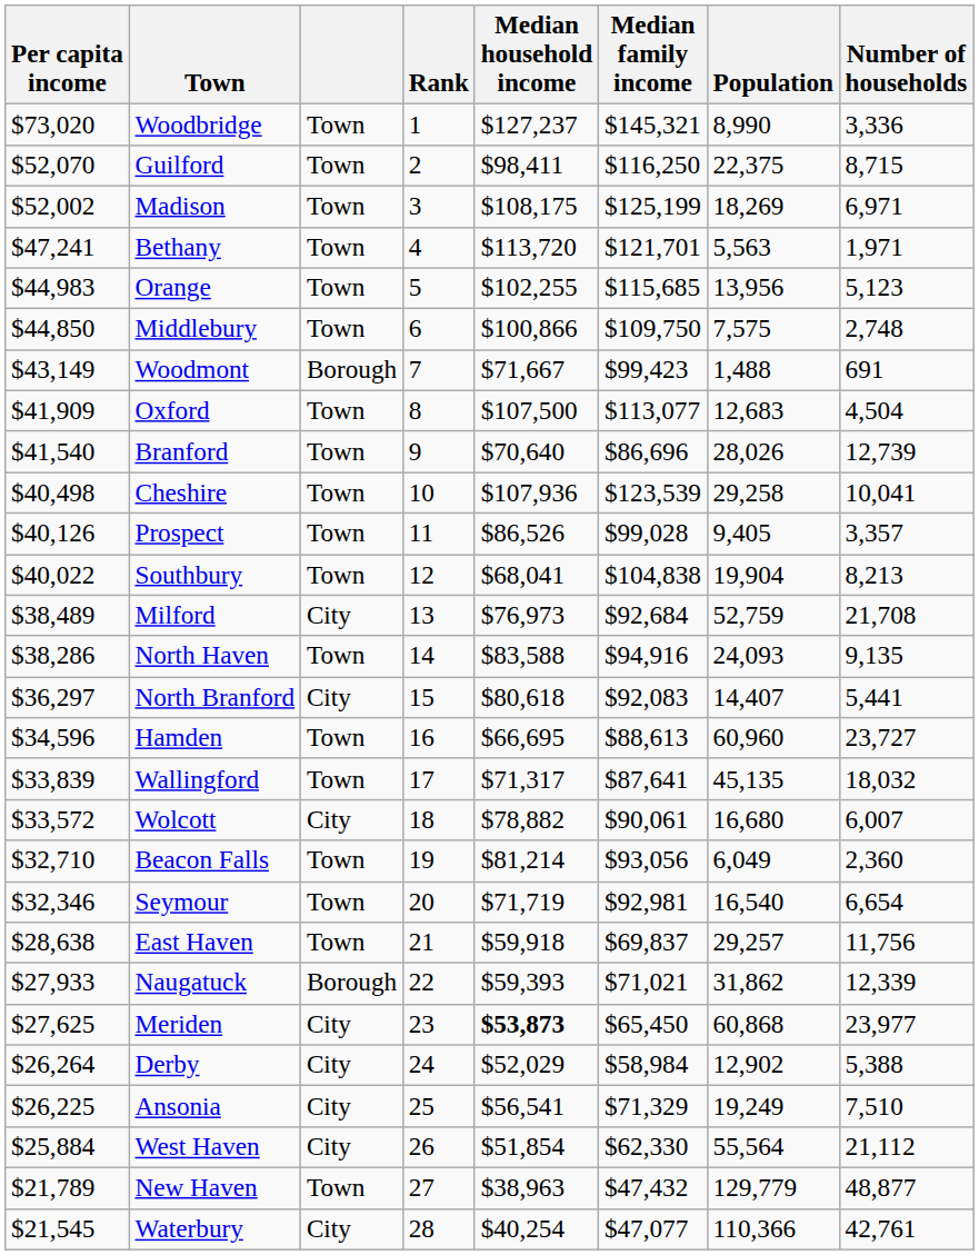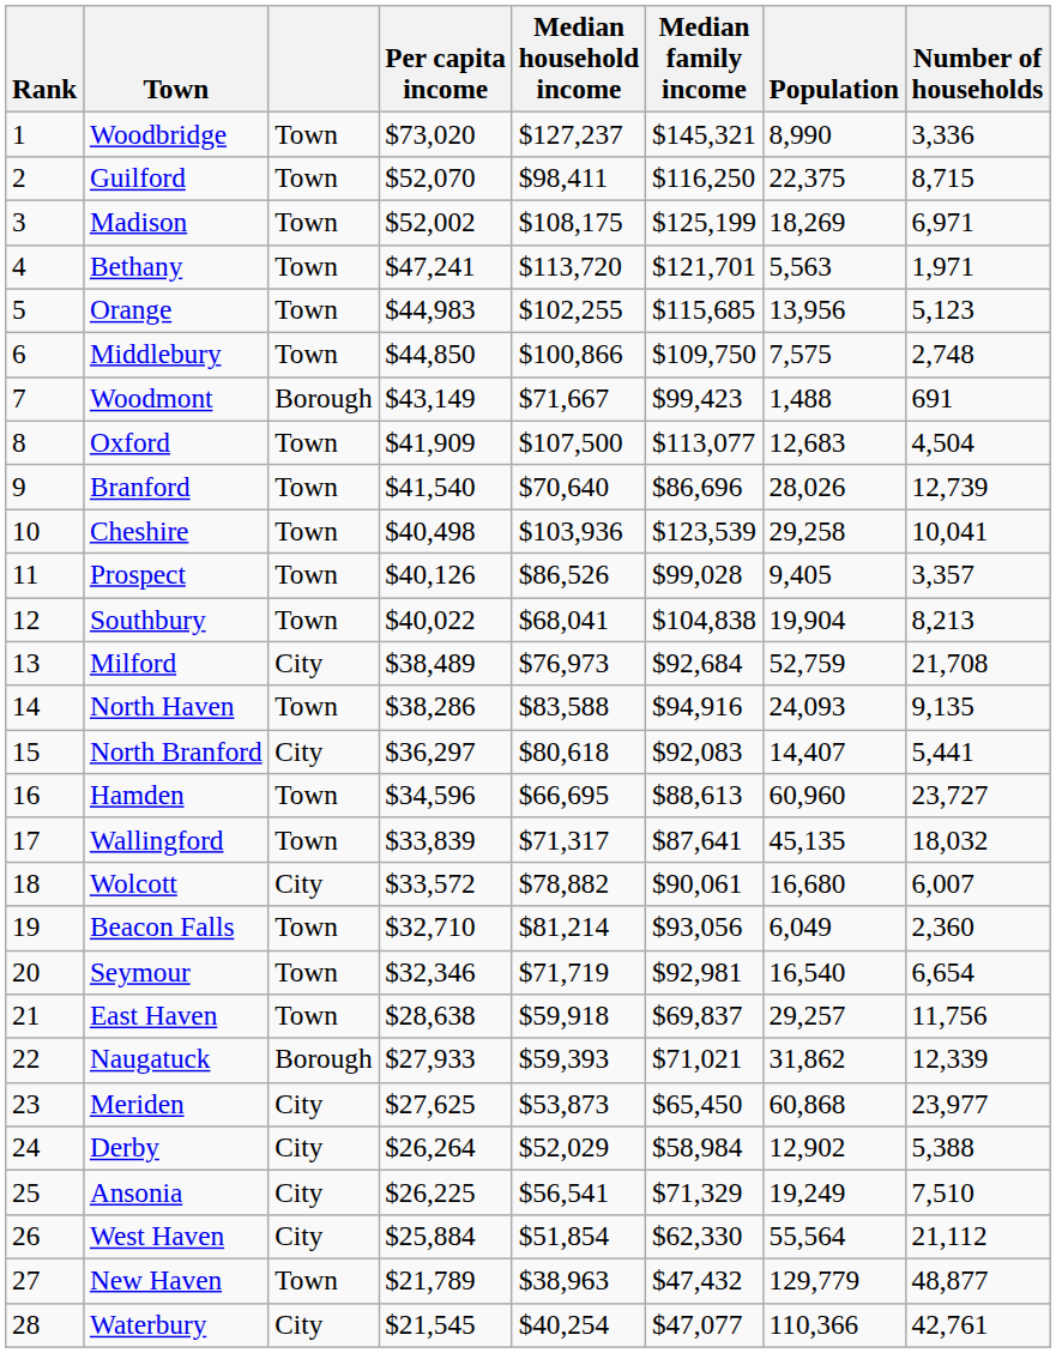columns swapped: Rank <-> Per capita income
Cheshire | Median household income: $107,936 -> $103,936
Meriden | Median household income: bold -> normal
